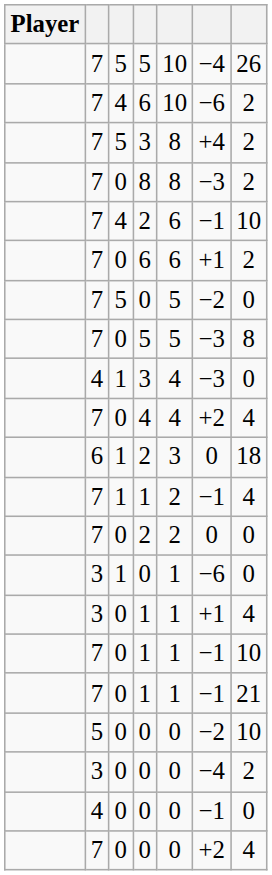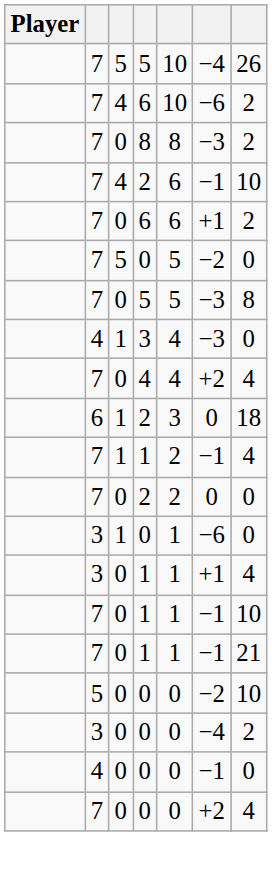- row: 7 | 5 | 3 | 8 | +4 | 2
